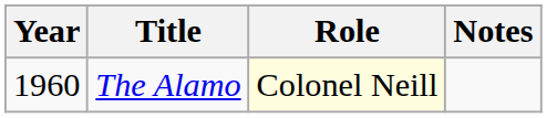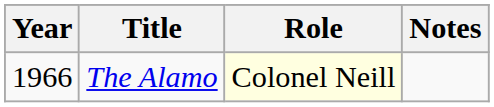The Alamo | Year: 1960 -> 1966
